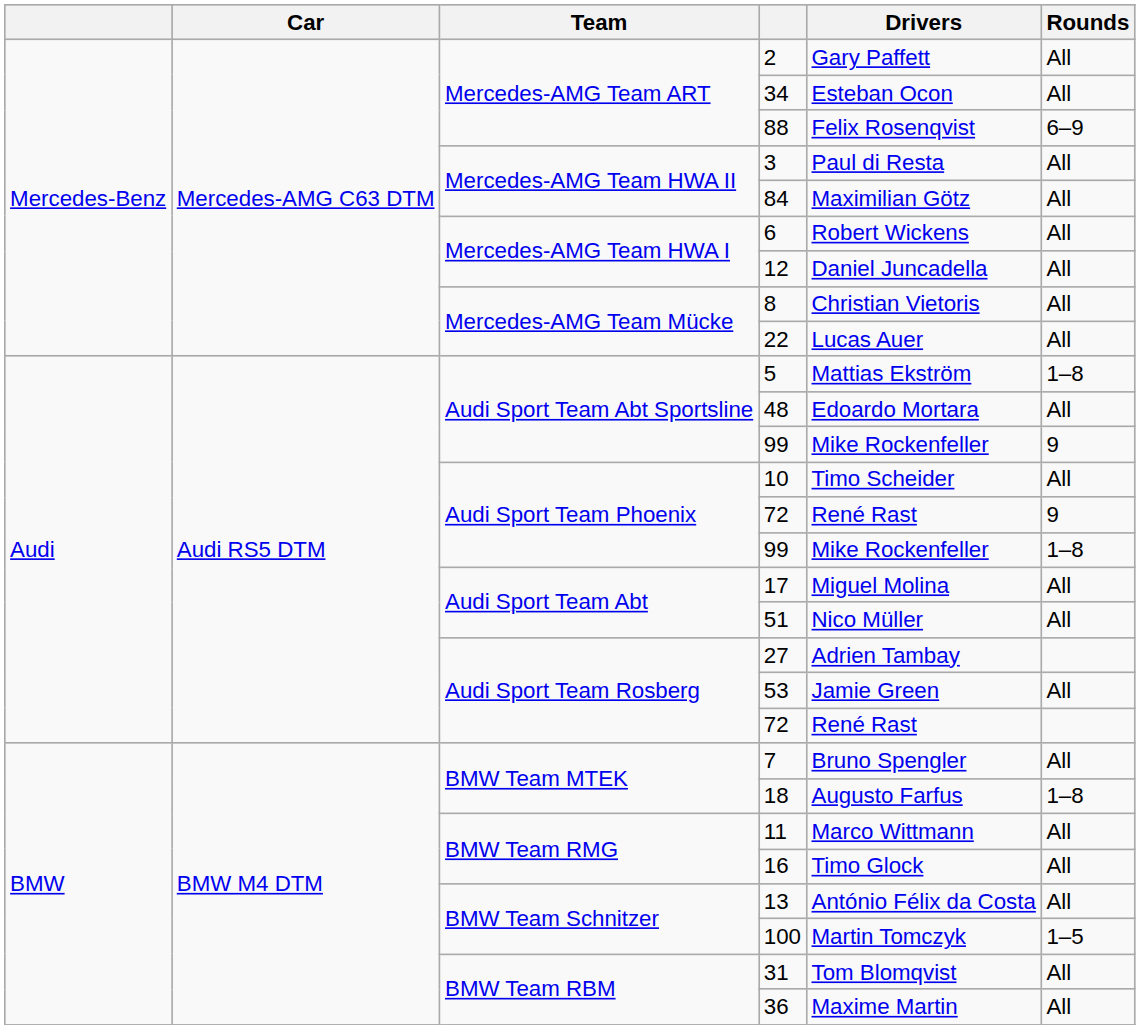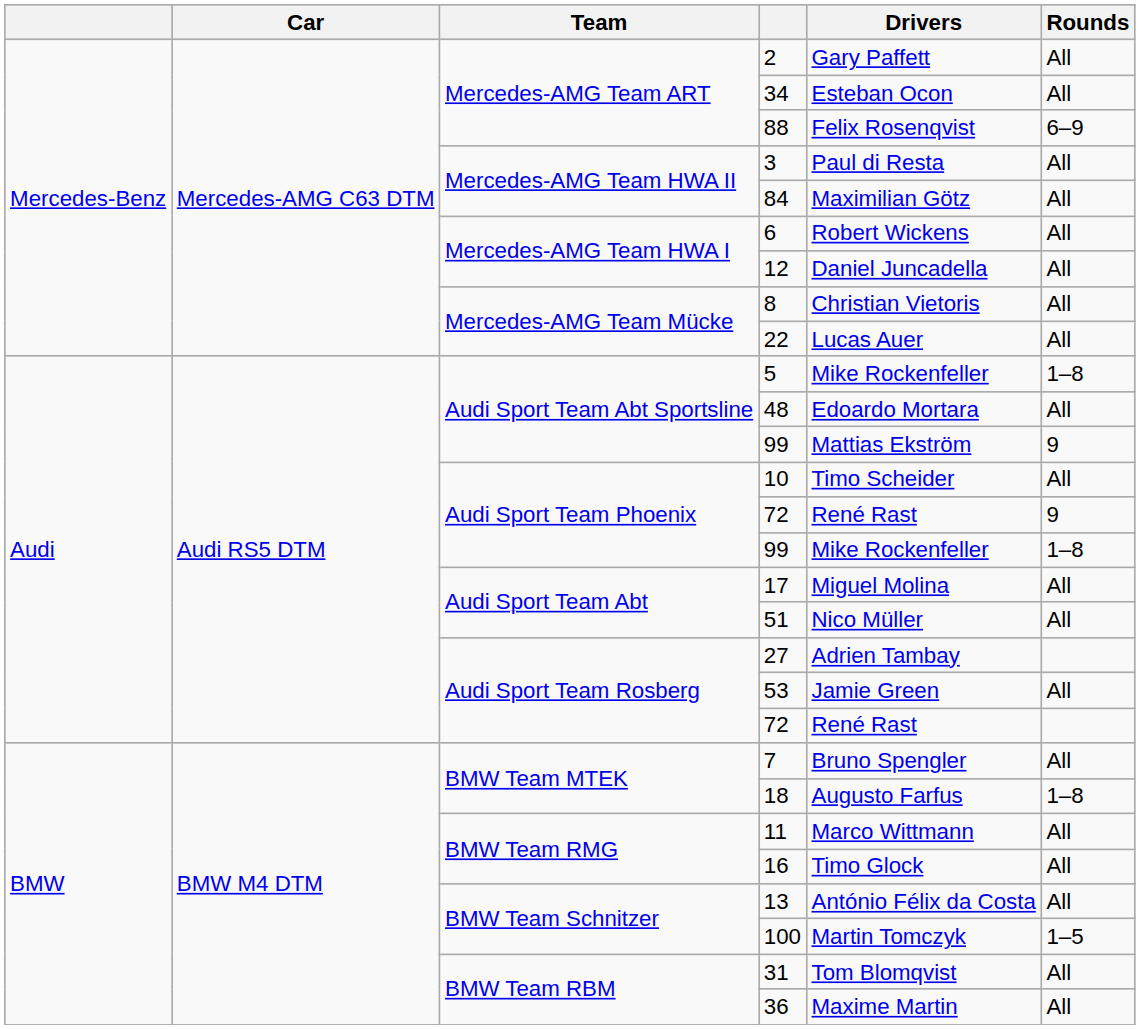5 | Drivers: Mattias Ekström -> Mike Rockenfeller
Audi Sport Team Abt Sportsline / 99 | Drivers: Mike Rockenfeller -> Mattias Ekström
